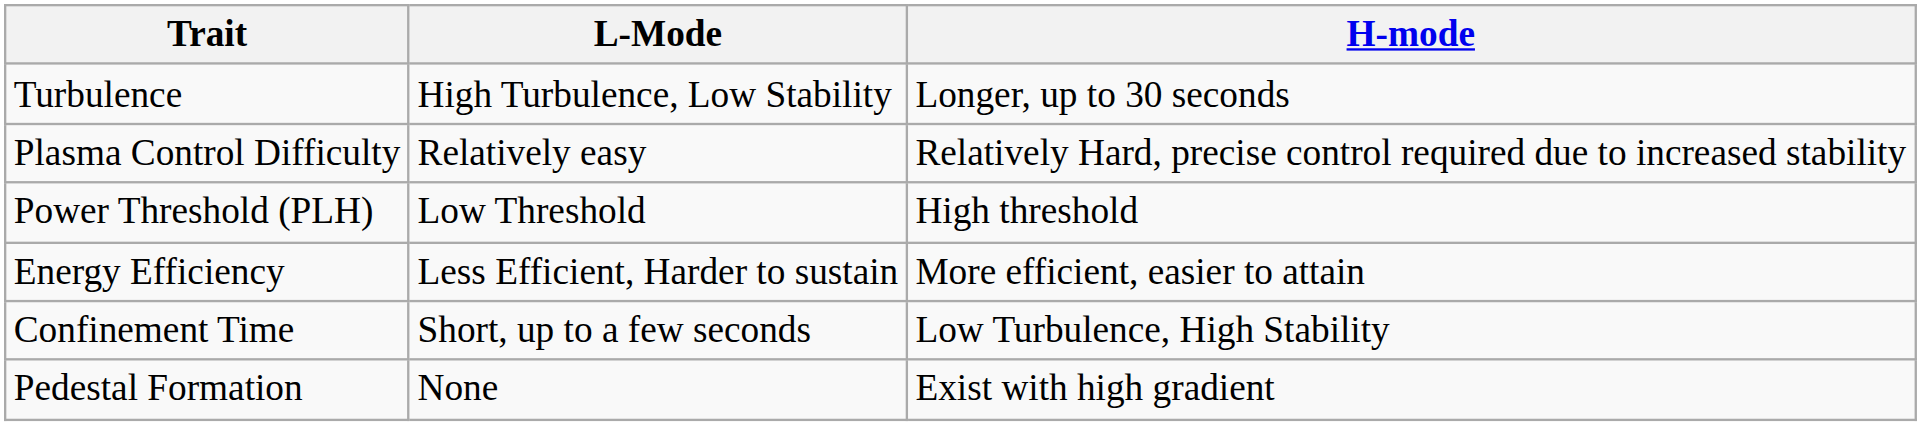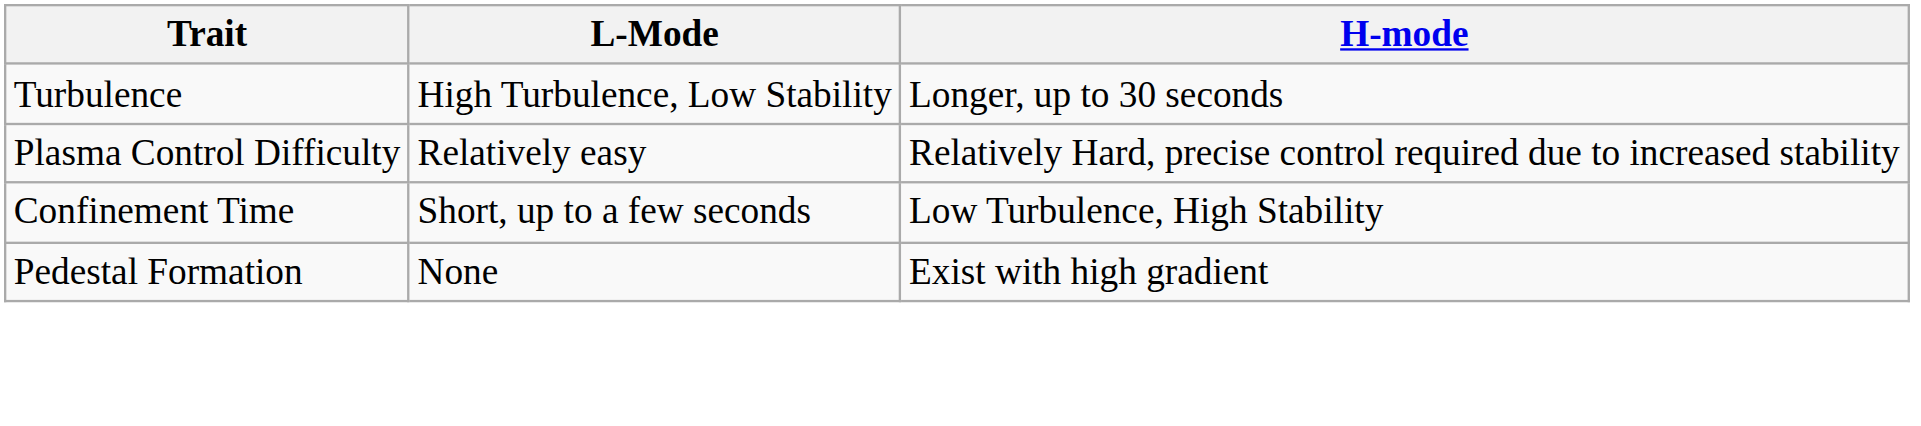- row: Power Threshold (PLH) | Low Threshold | High threshold
- row: Energy Efficiency | Less Efficient, Harder to sustain | More efficient, easier to attain
